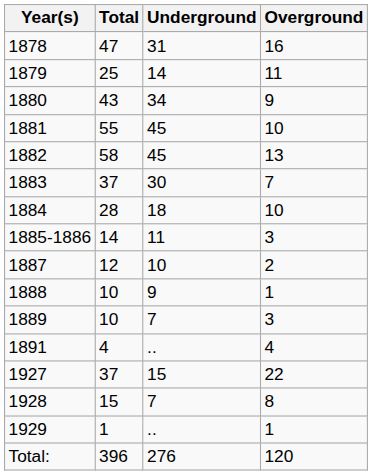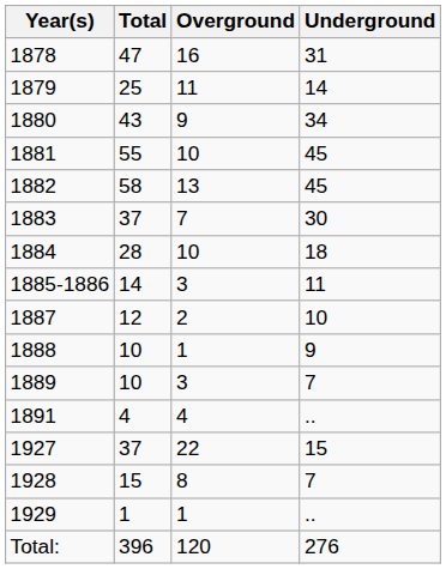columns swapped: Overground <-> Underground
